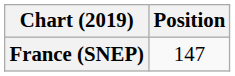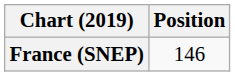France (SNEP) | Position: 147 -> 146
